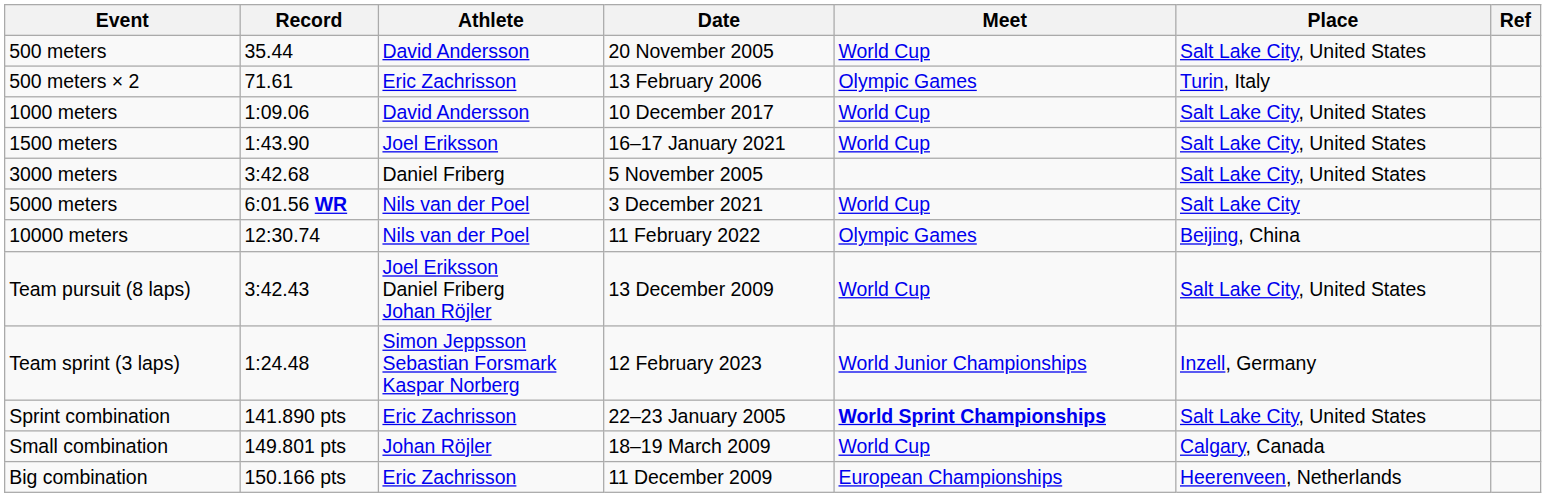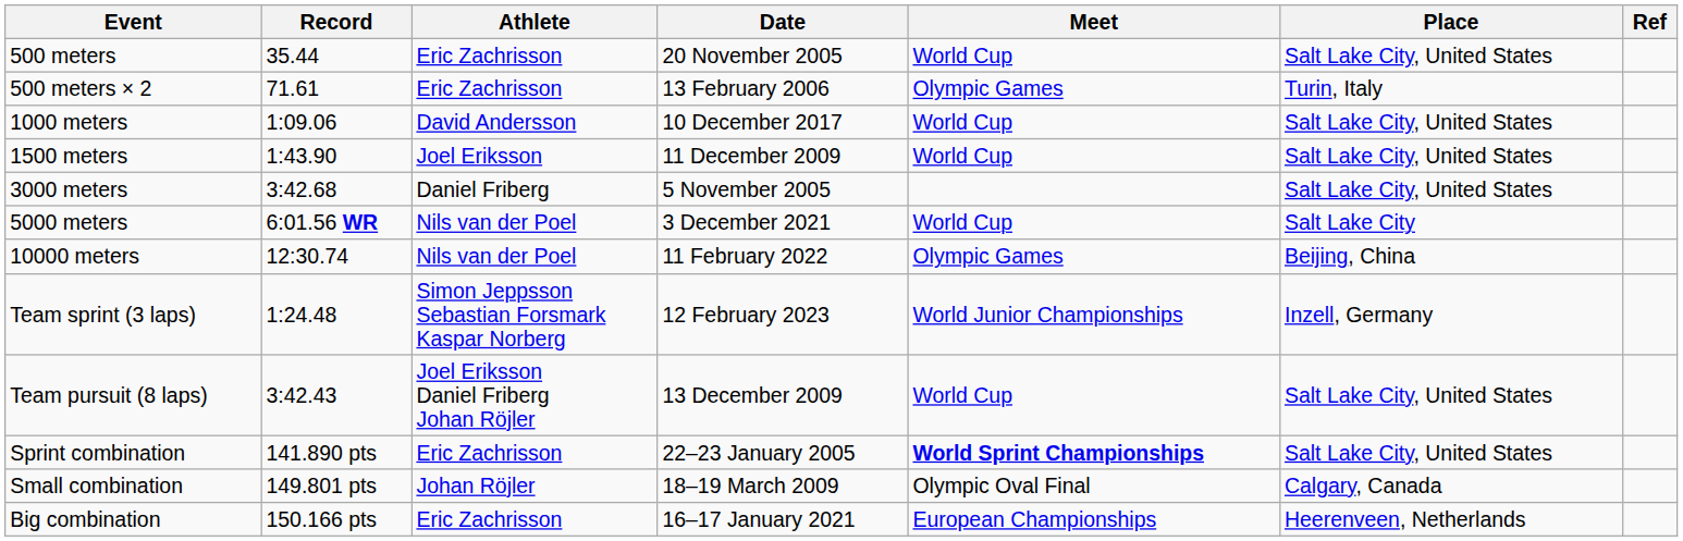500 meters | Athlete: David Andersson -> Eric Zachrisson
1500 meters | Date: 16–17 January 2021 -> 11 December 2009
rows swapped: Team sprint (3 laps) <-> Team pursuit (8 laps)
Small combination | Meet: World Cup -> Olympic Oval Final
Big combination | Date: 11 December 2009 -> 16–17 January 2021
